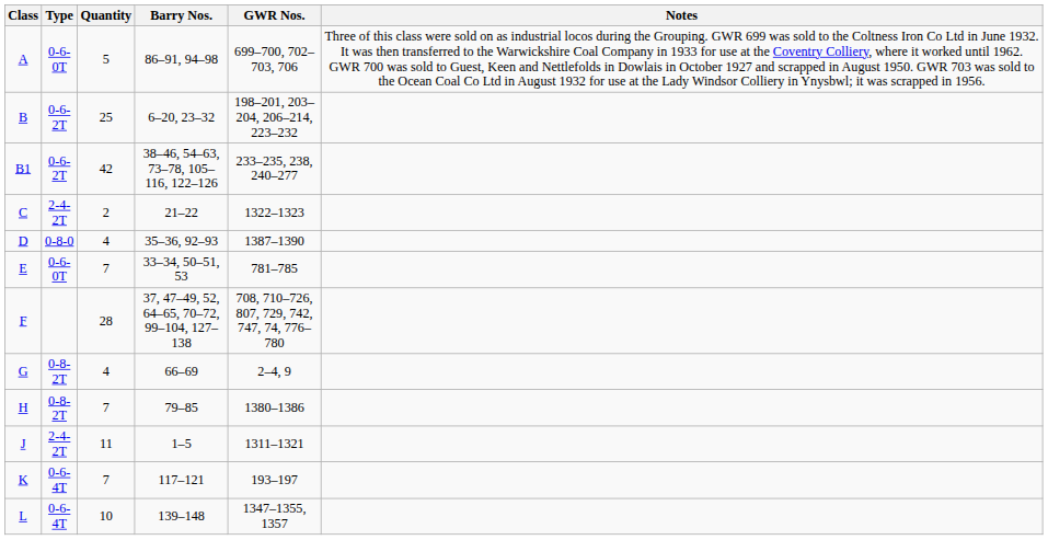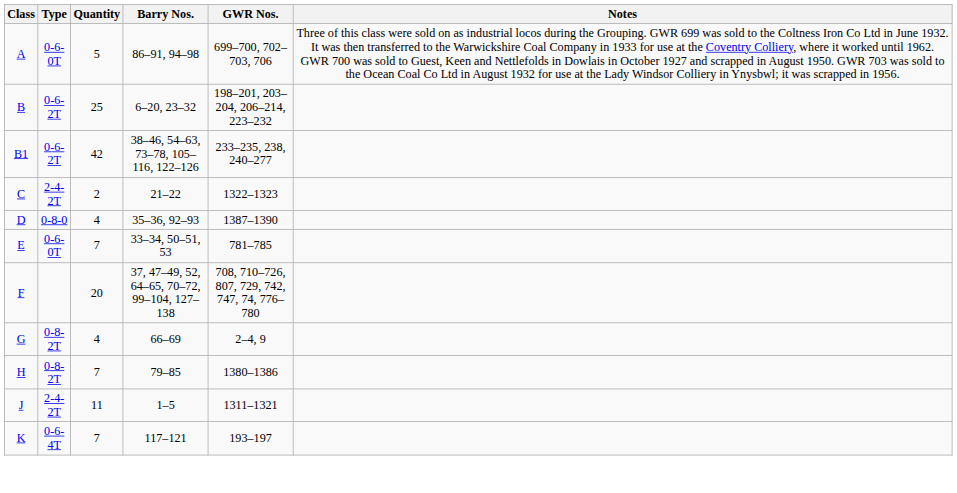F | Quantity: 28 -> 20
- row: L | 0-6-4T | 10 | 139–148 | 1347–1355, 1357
